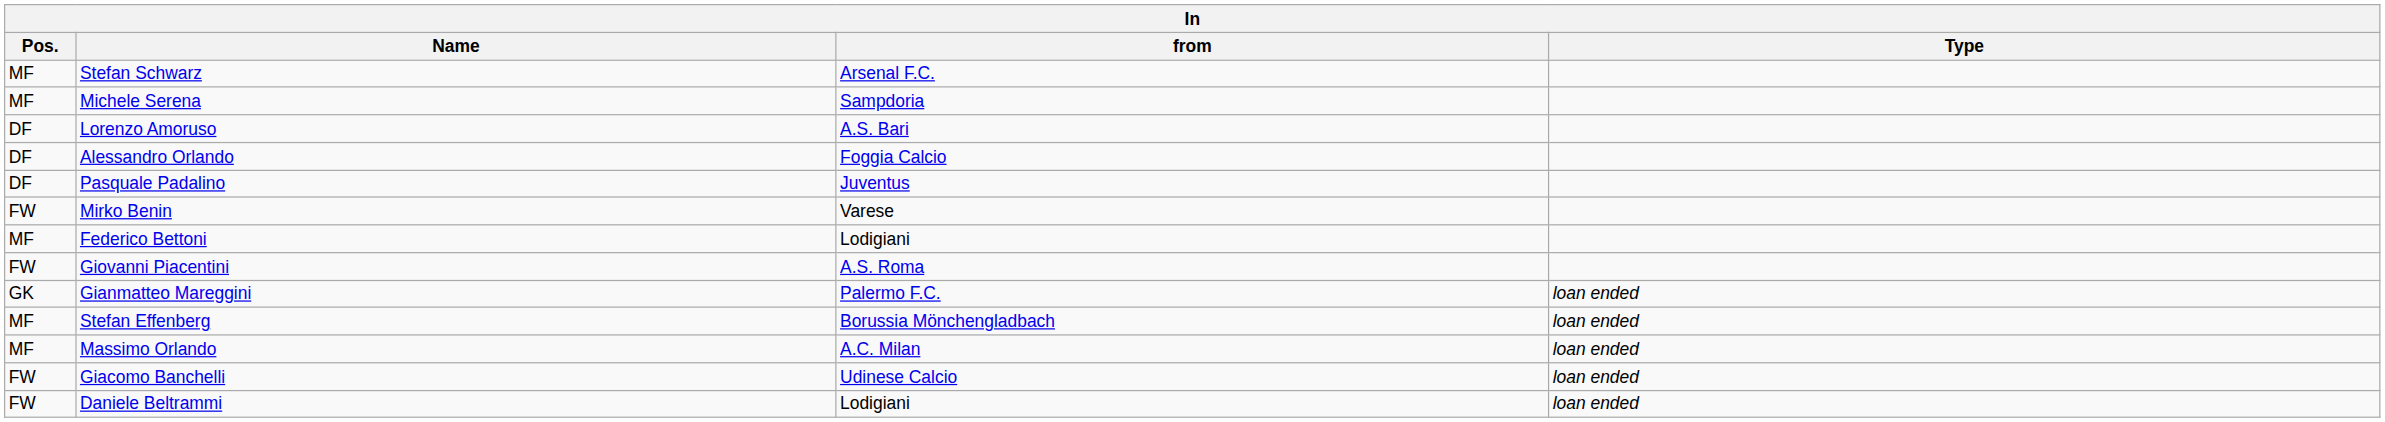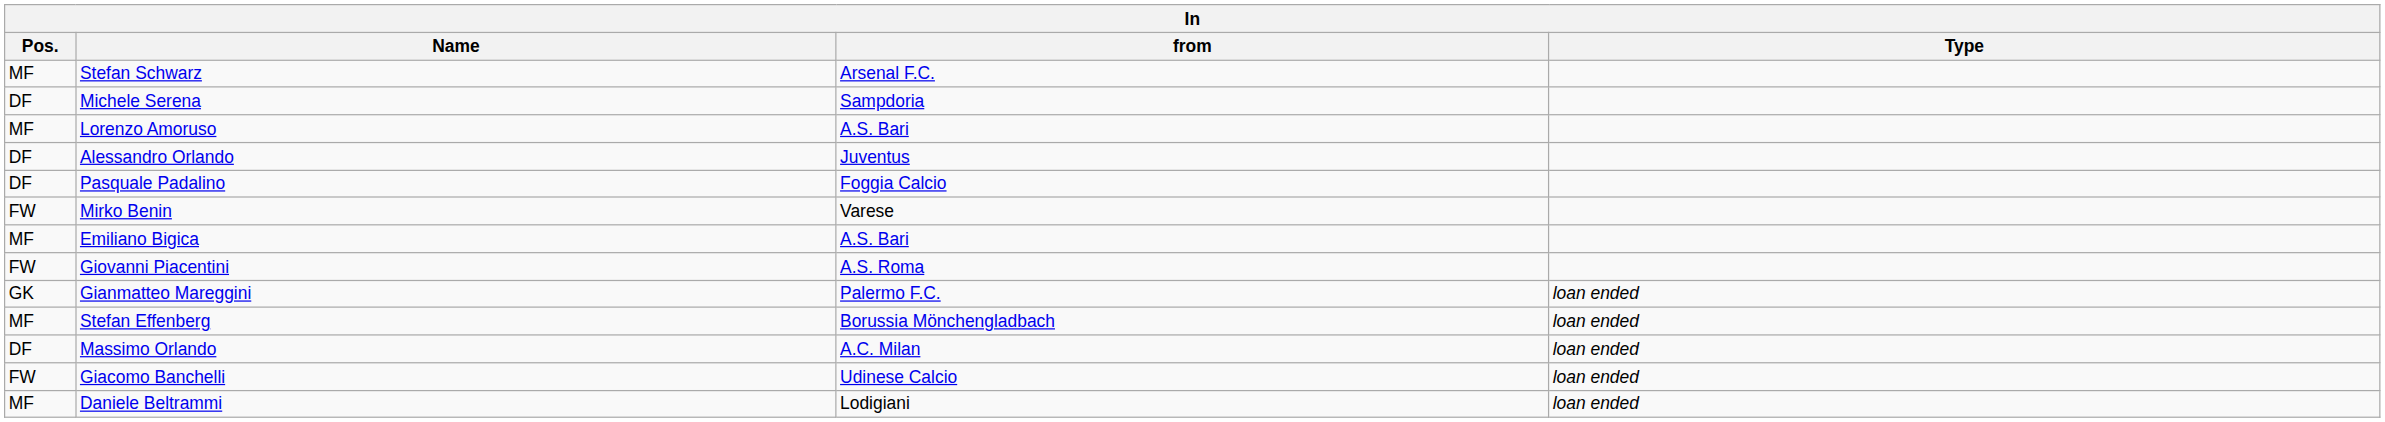Michele Serena | Pos.: MF -> DF
Lorenzo Amoruso | Pos.: DF -> MF
Alessandro Orlando | from: Foggia Calcio -> Juventus
Pasquale Padalino | from: Juventus -> Foggia Calcio
- row: MF | Federico Bettoni | Lodigiani
+ row: MF | Emiliano Bigica | A.S. Bari
Massimo Orlando | Pos.: MF -> DF
Daniele Beltrammi | Pos.: FW -> MF
